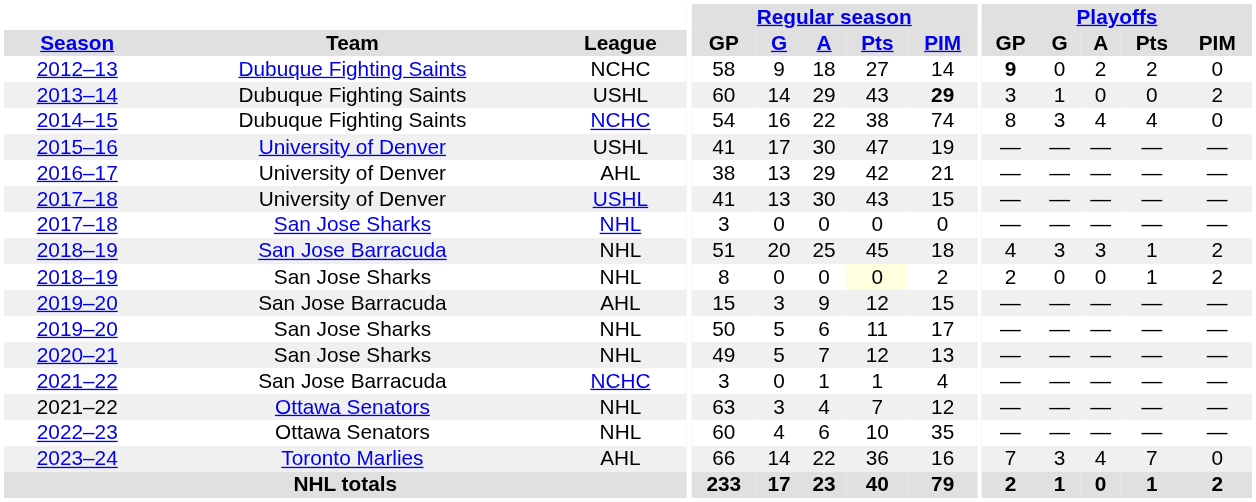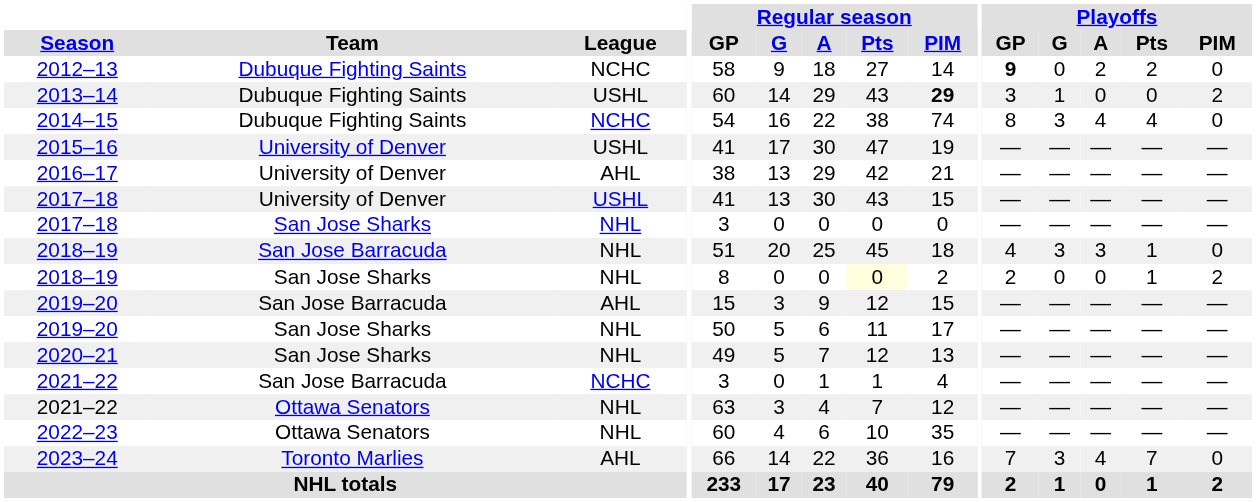2018–19 / San Jose Barracuda | Playoffs / PIM: 2 -> 0
